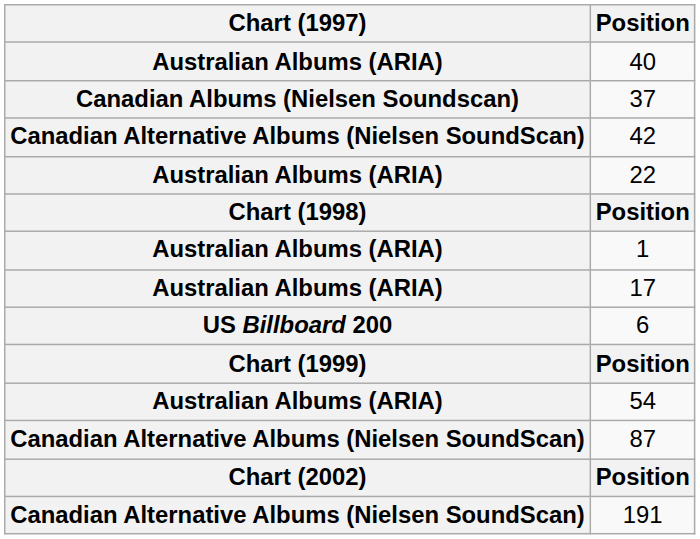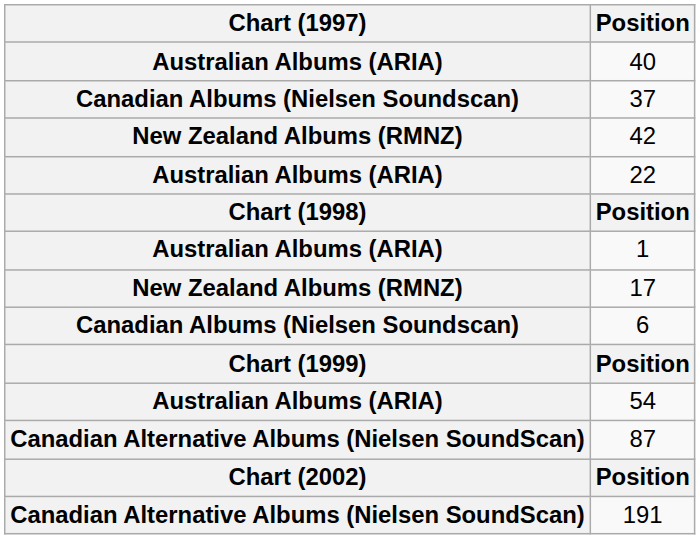42 | Chart (1997): Canadian Alternative Albums (Nielsen SoundScan) -> New Zealand Albums (RMNZ)
17 | Chart (1997): Australian Albums (ARIA) -> New Zealand Albums (RMNZ)
6 | Chart (1997): US Billboard 200 -> Canadian Albums (Nielsen Soundscan)
